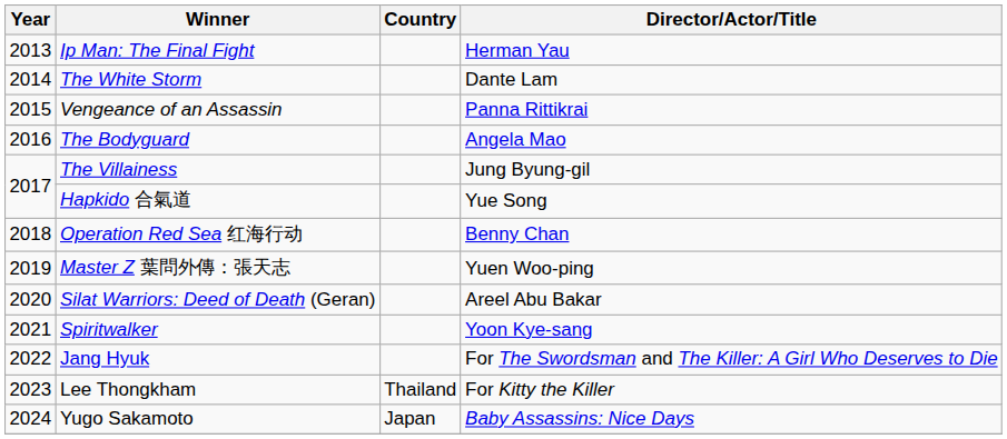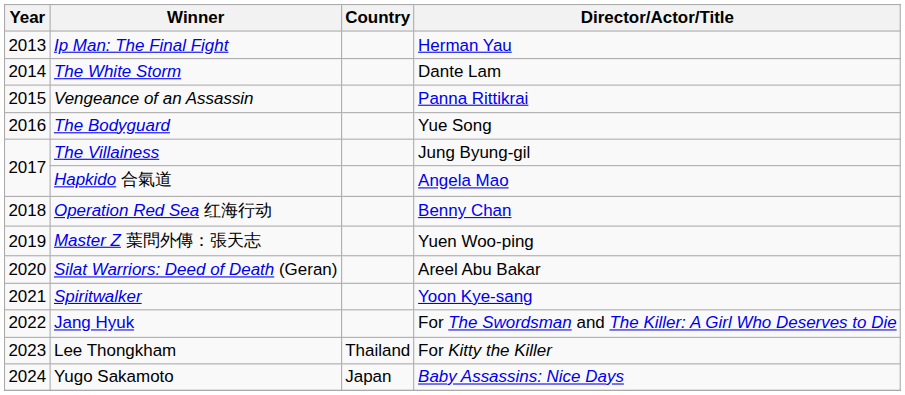The Bodyguard | Director/Actor/Title: Angela Mao -> Yue Song
Hapkido 合氣道 | Director/Actor/Title: Yue Song -> Angela Mao
